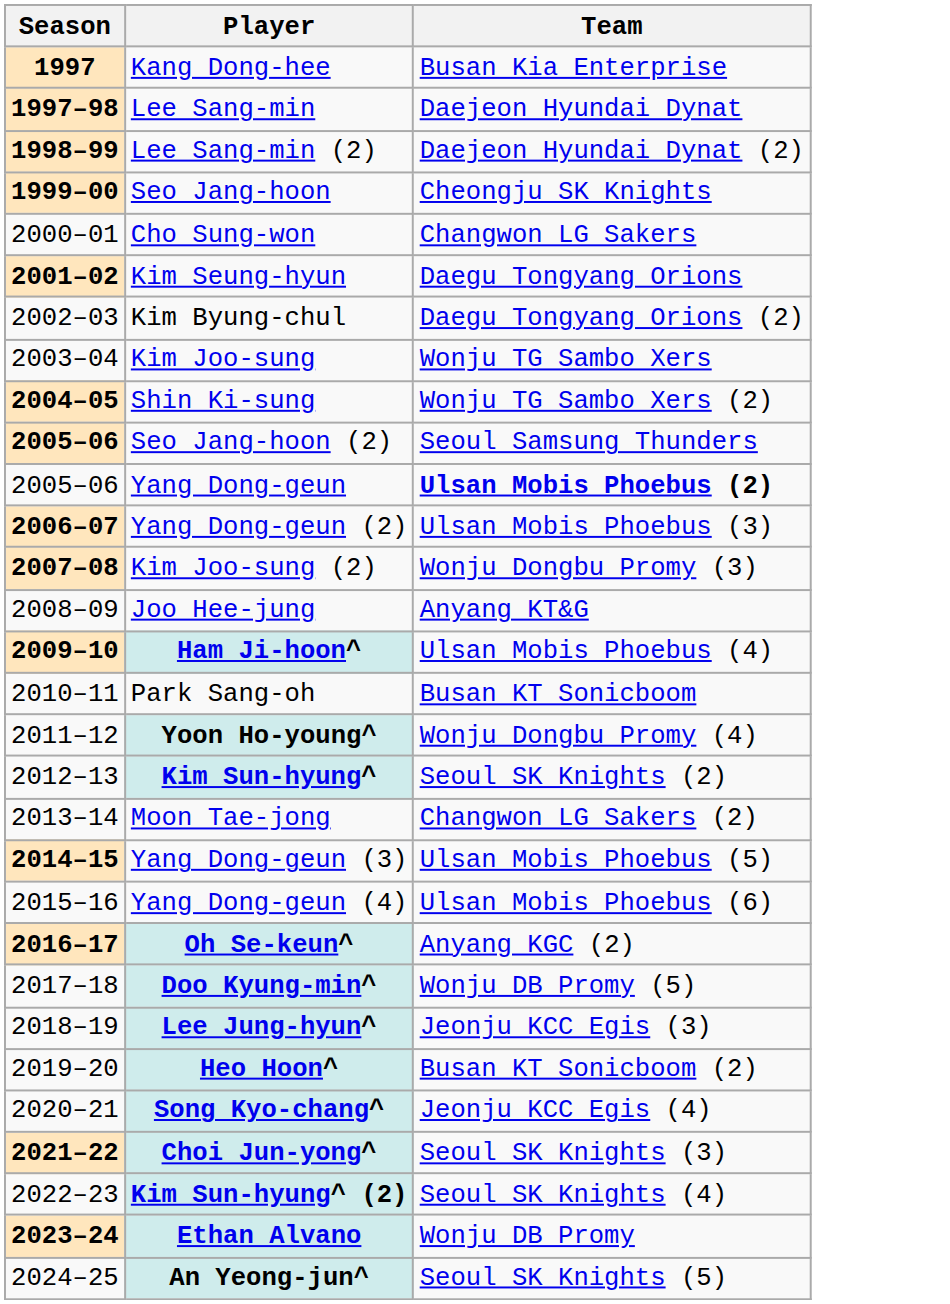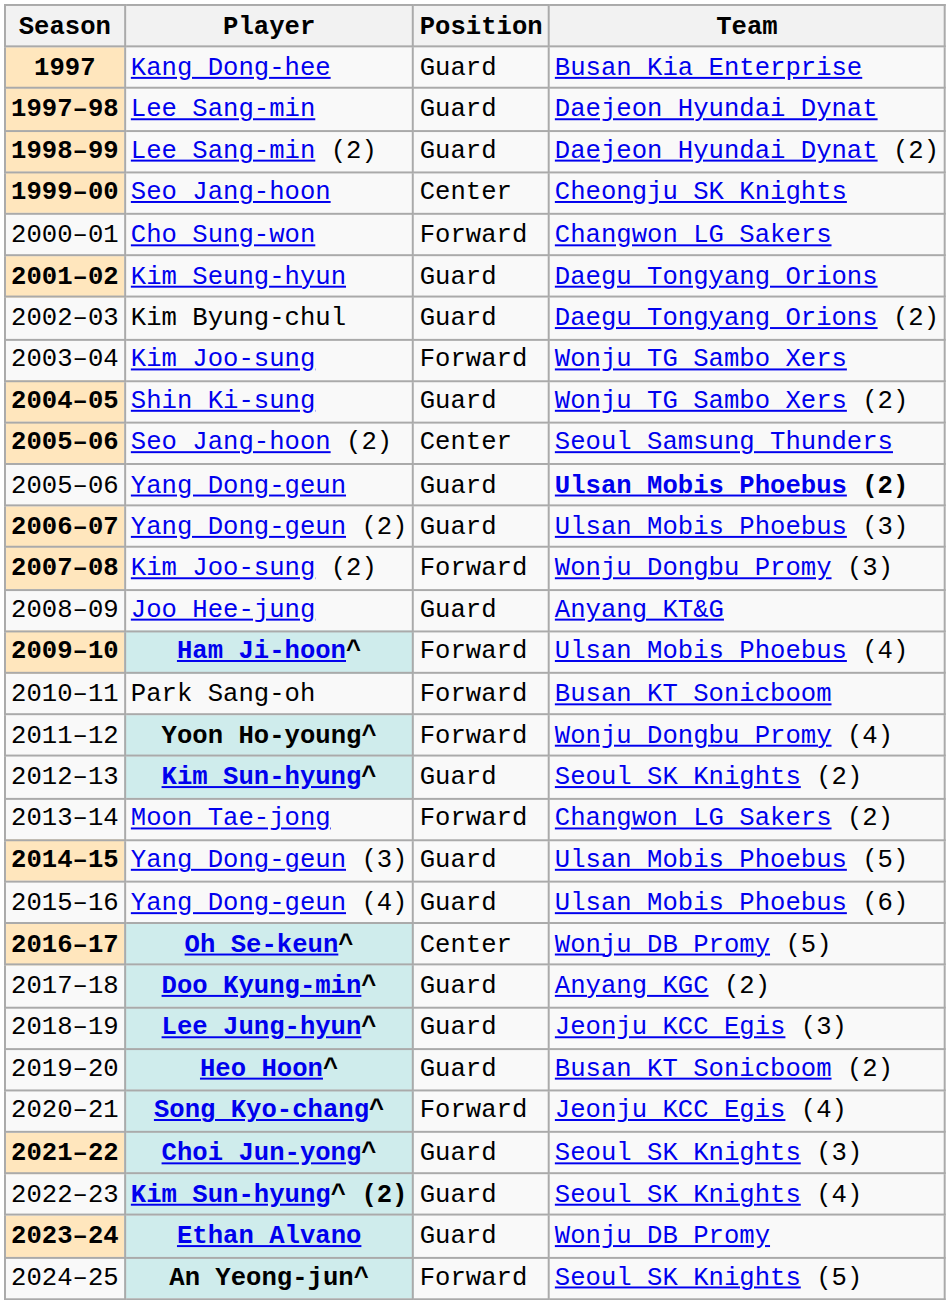+ column: Position | Guard | Guard | Guard | Center | Forward | Guard | Guard | Forward | Guard | Center | Guard | Guard | Forward | Guard | Forward | Forward | Forward | Guard | Forward | Guard | Guard | Center | Guard | Guard | Guard | Forward | Guard | Guard | Guard | Forward
Oh Se-keun^ | Team: Anyang KGC (2) -> Wonju DB Promy (5)
Doo Kyung-min^ | Team: Wonju DB Promy (5) -> Anyang KGC (2)
